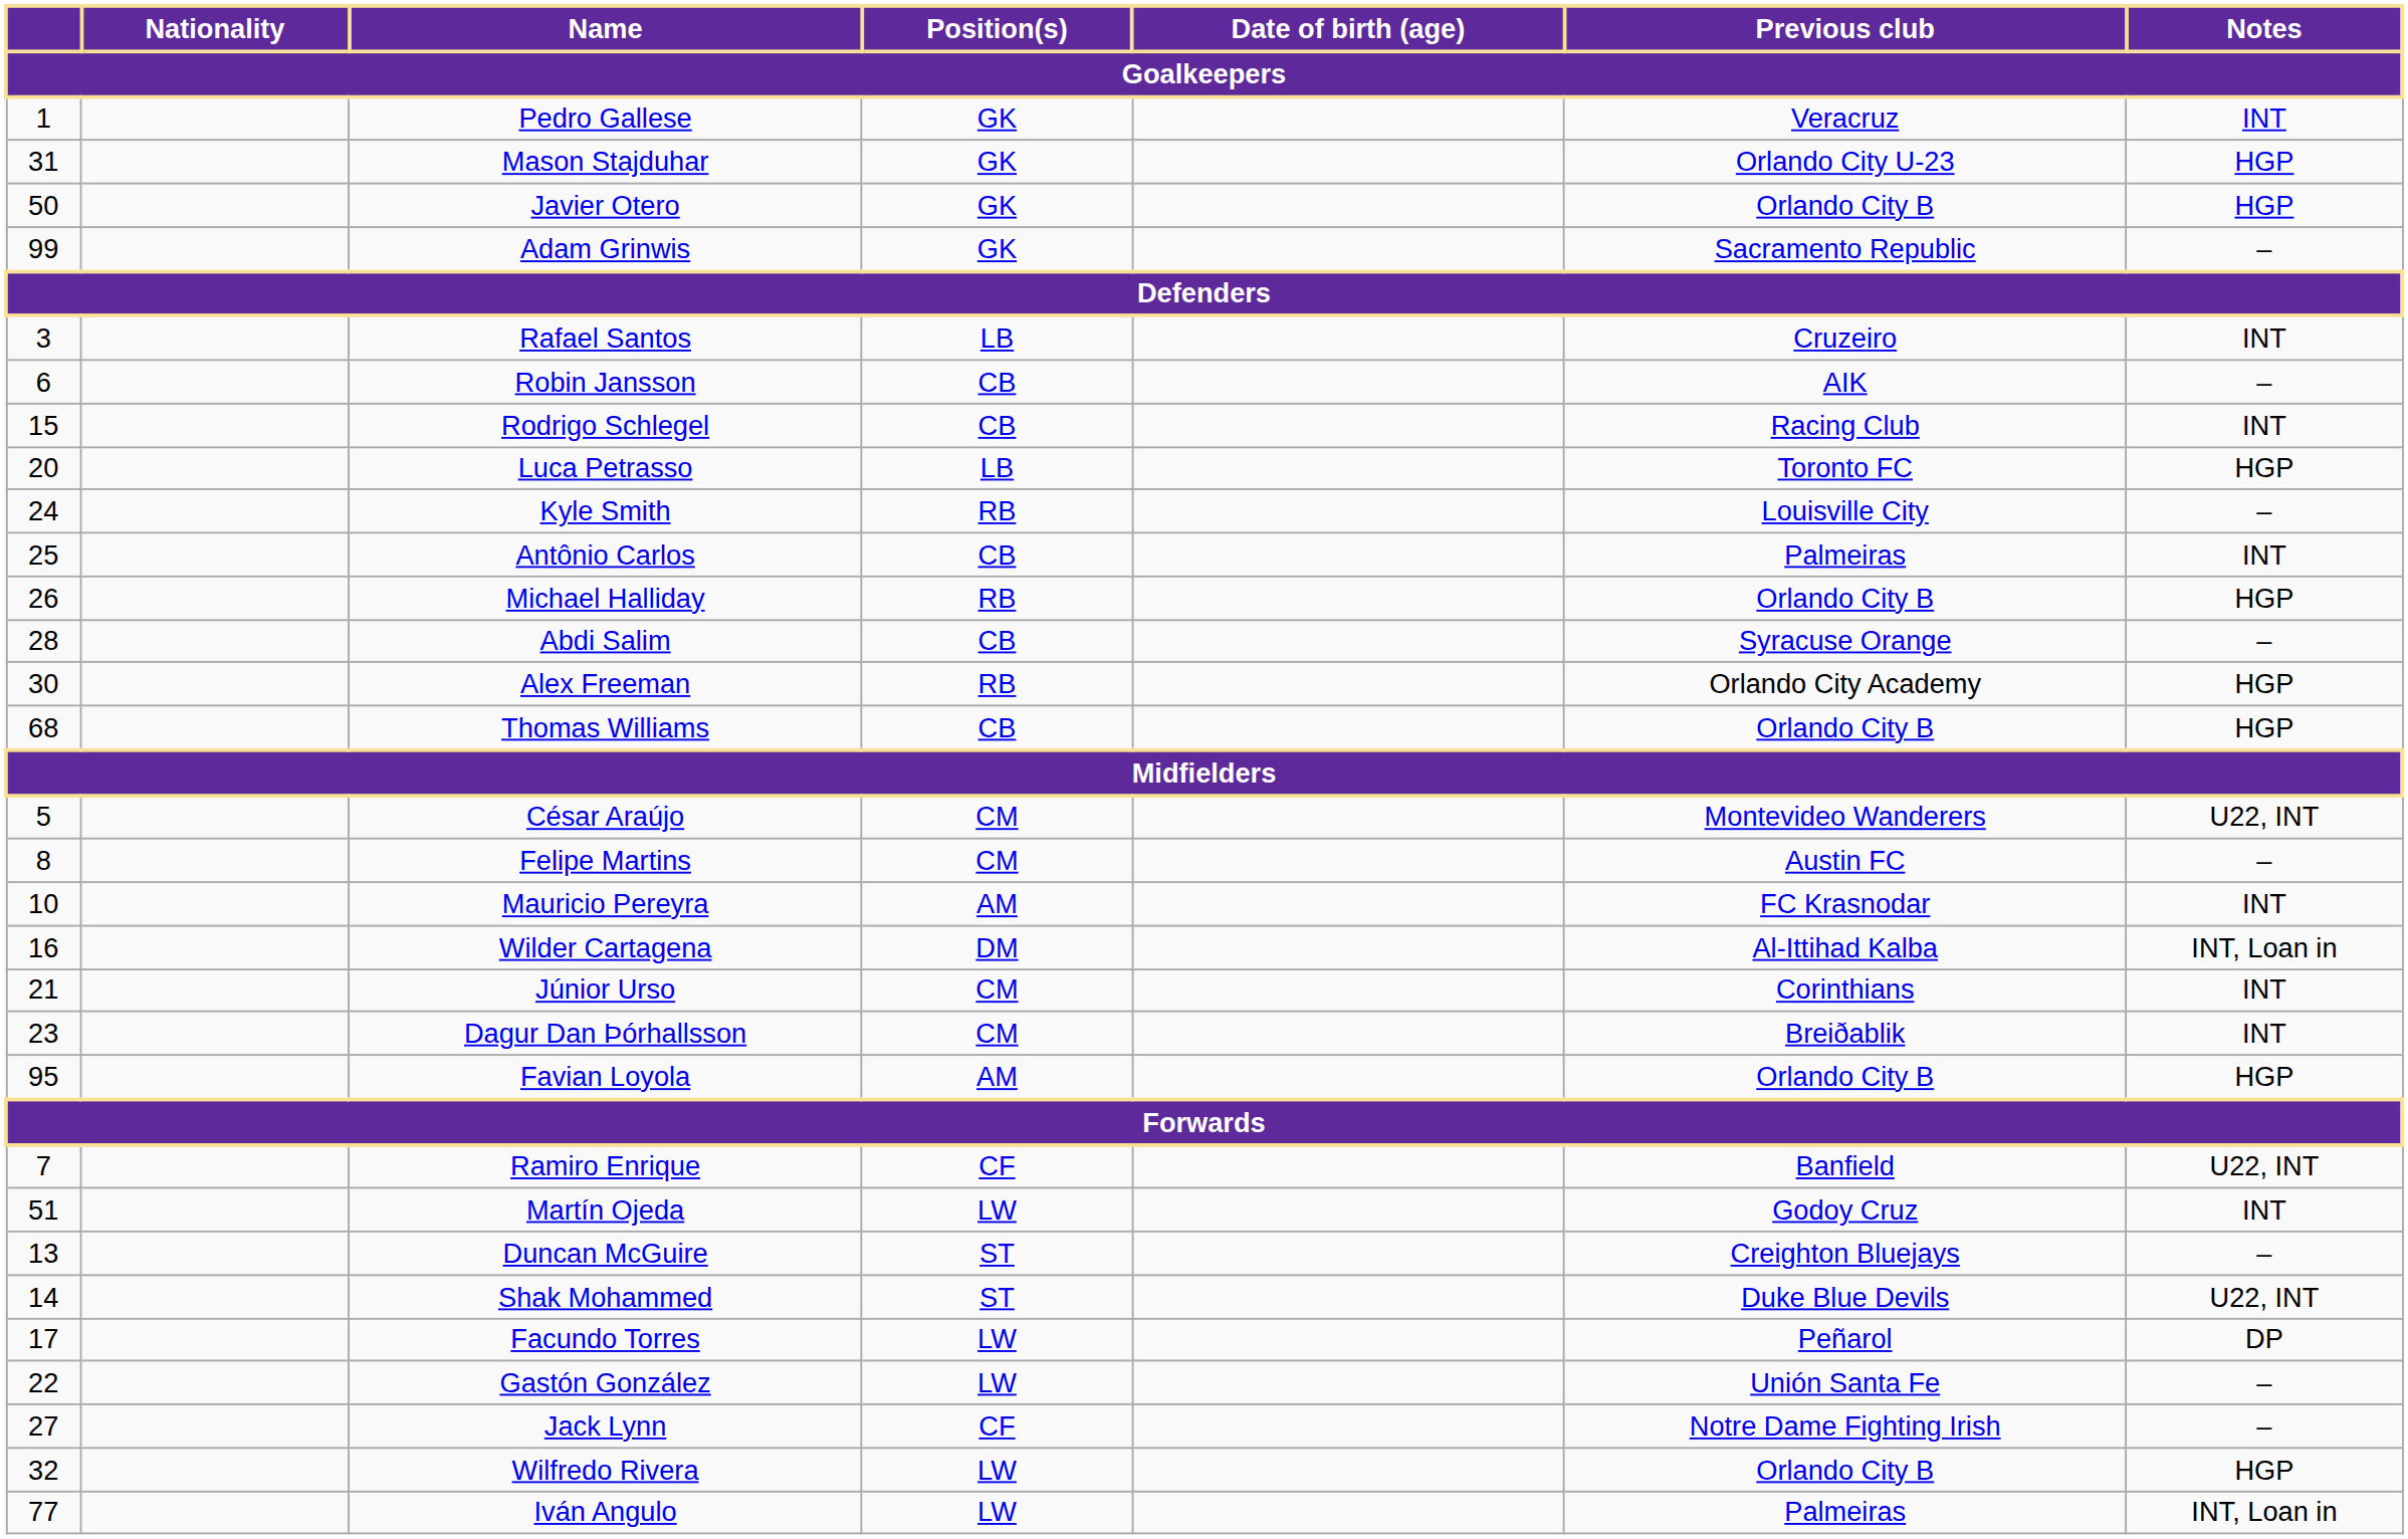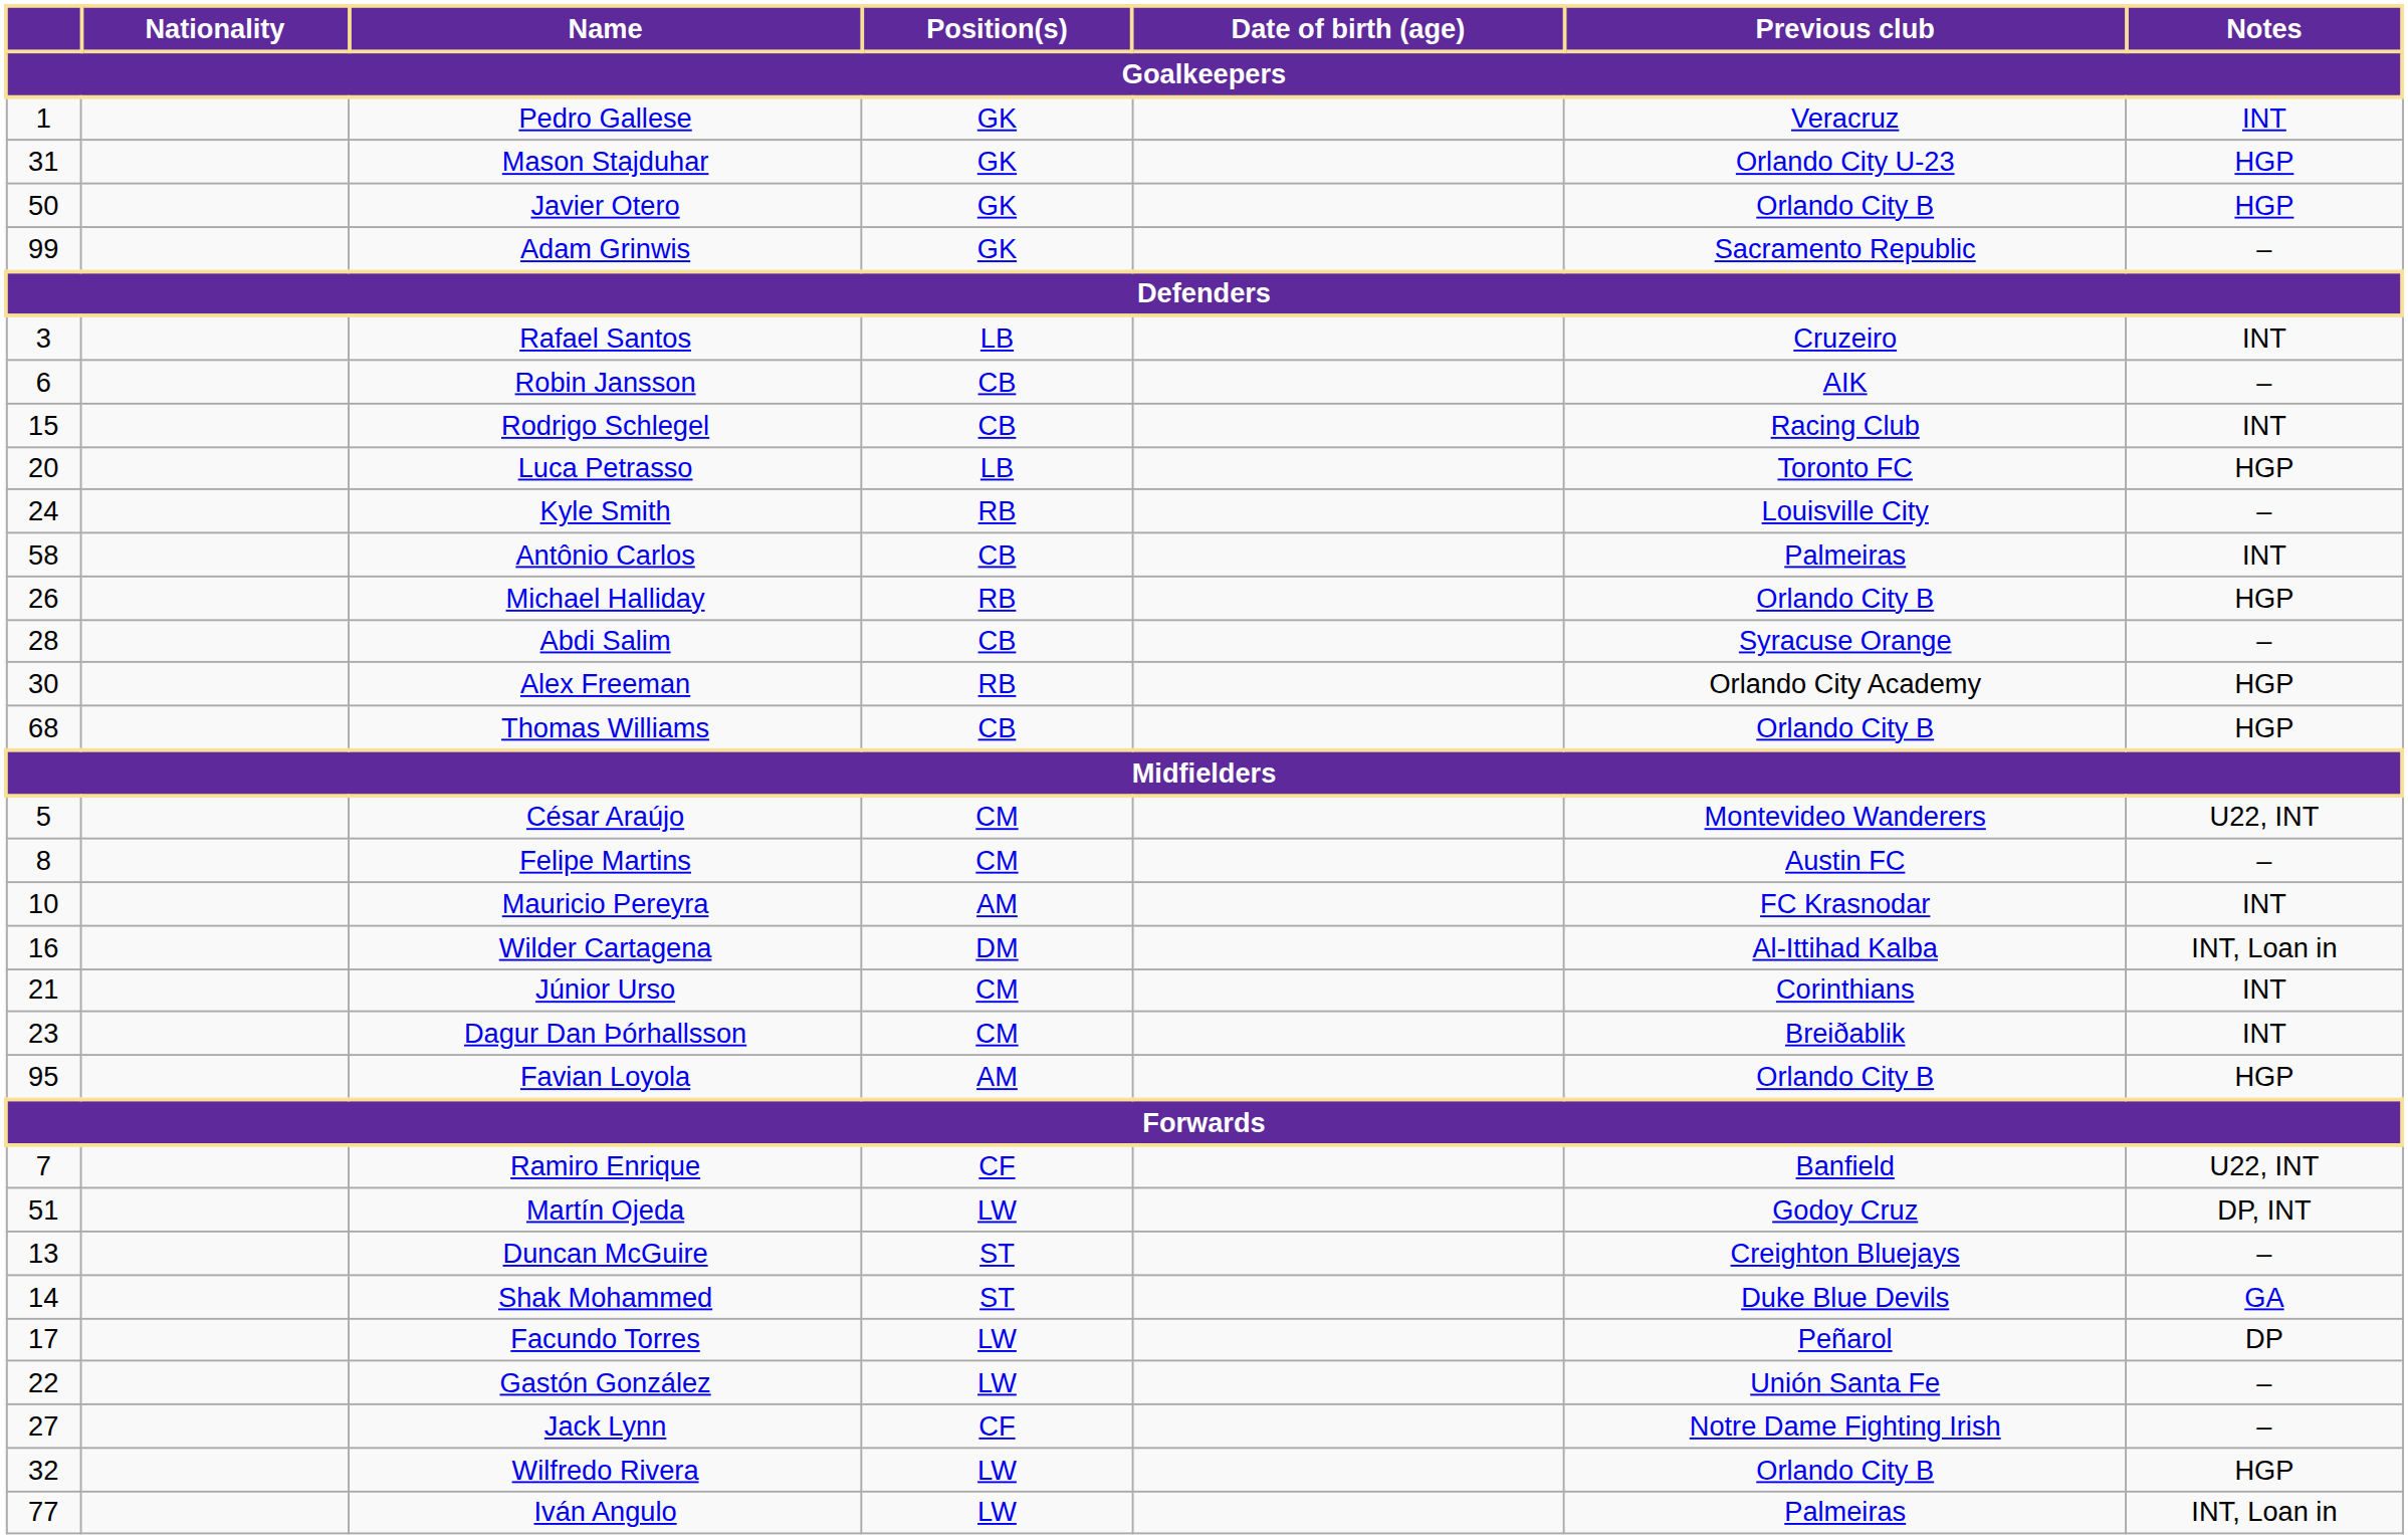Antônio Carlos | column 1: 25 -> 58
Martín Ojeda | Notes: INT -> DP, INT
Shak Mohammed | Notes: U22, INT -> GA
